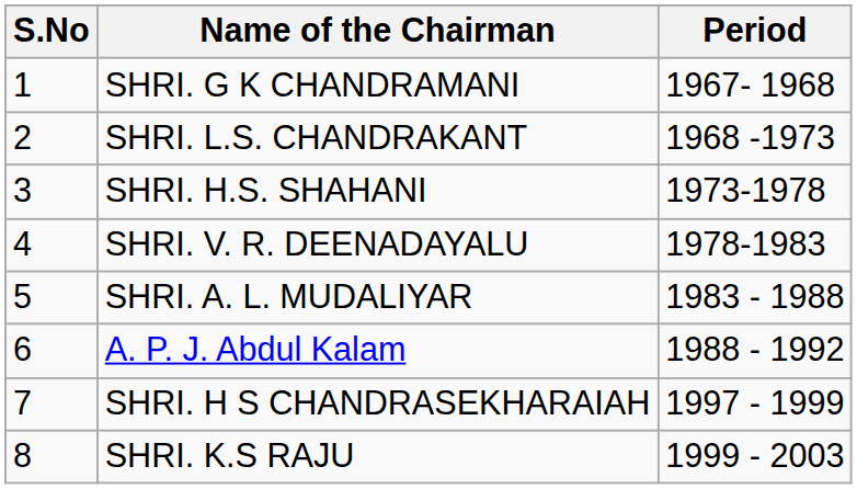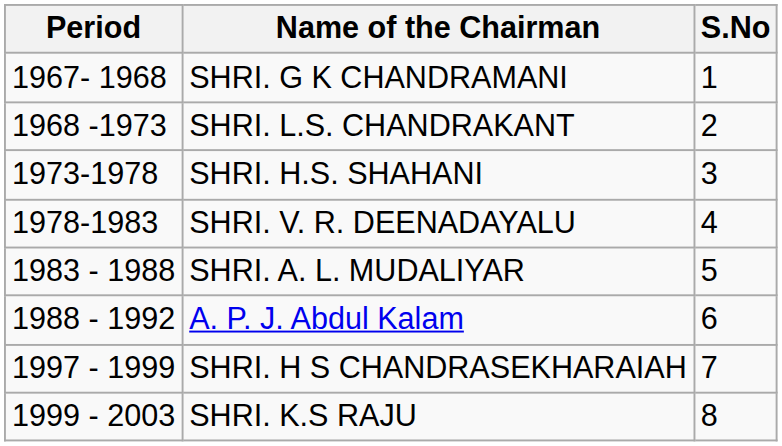columns swapped: S.No <-> Period
